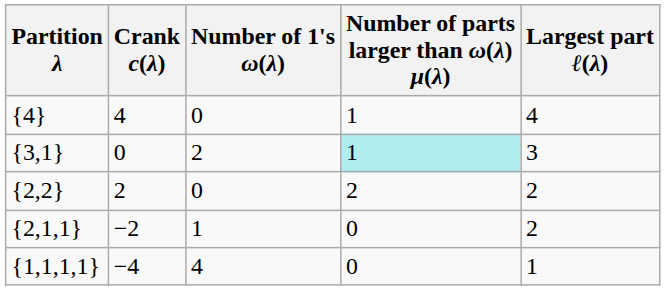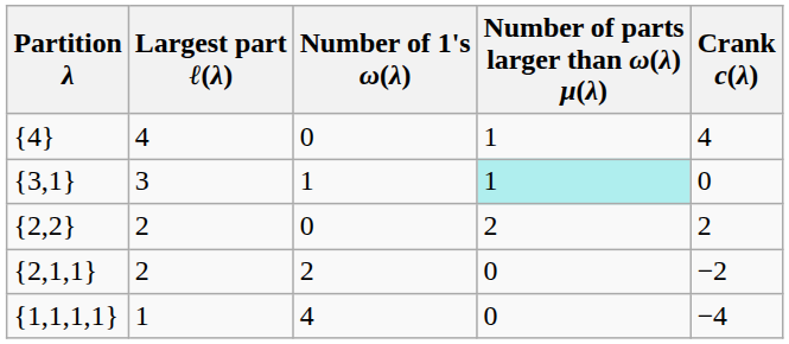columns swapped: Largest part ℓ(λ) <-> Crank c(λ)
{3,1} | Number of 1's ω(λ): 2 -> 1
{2,1,1} | Number of 1's ω(λ): 1 -> 2
